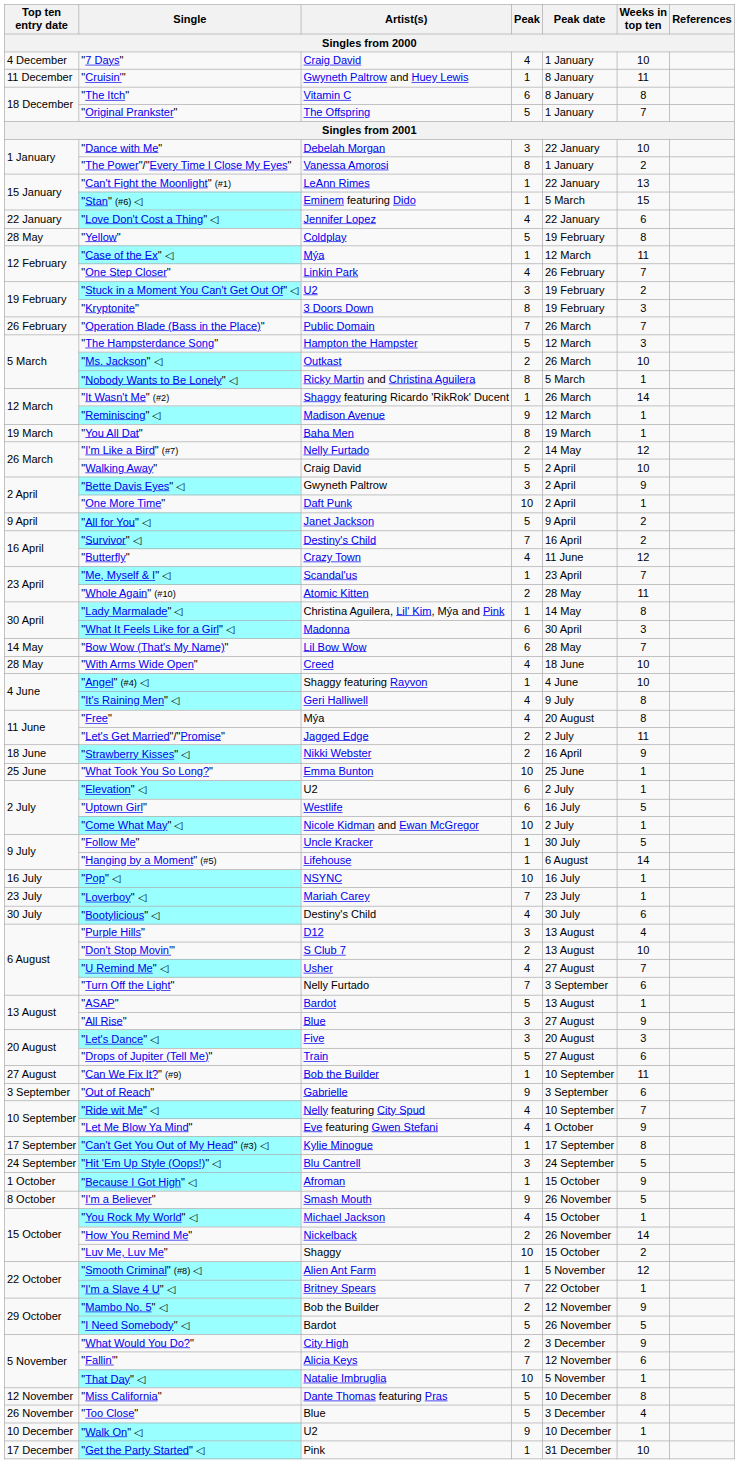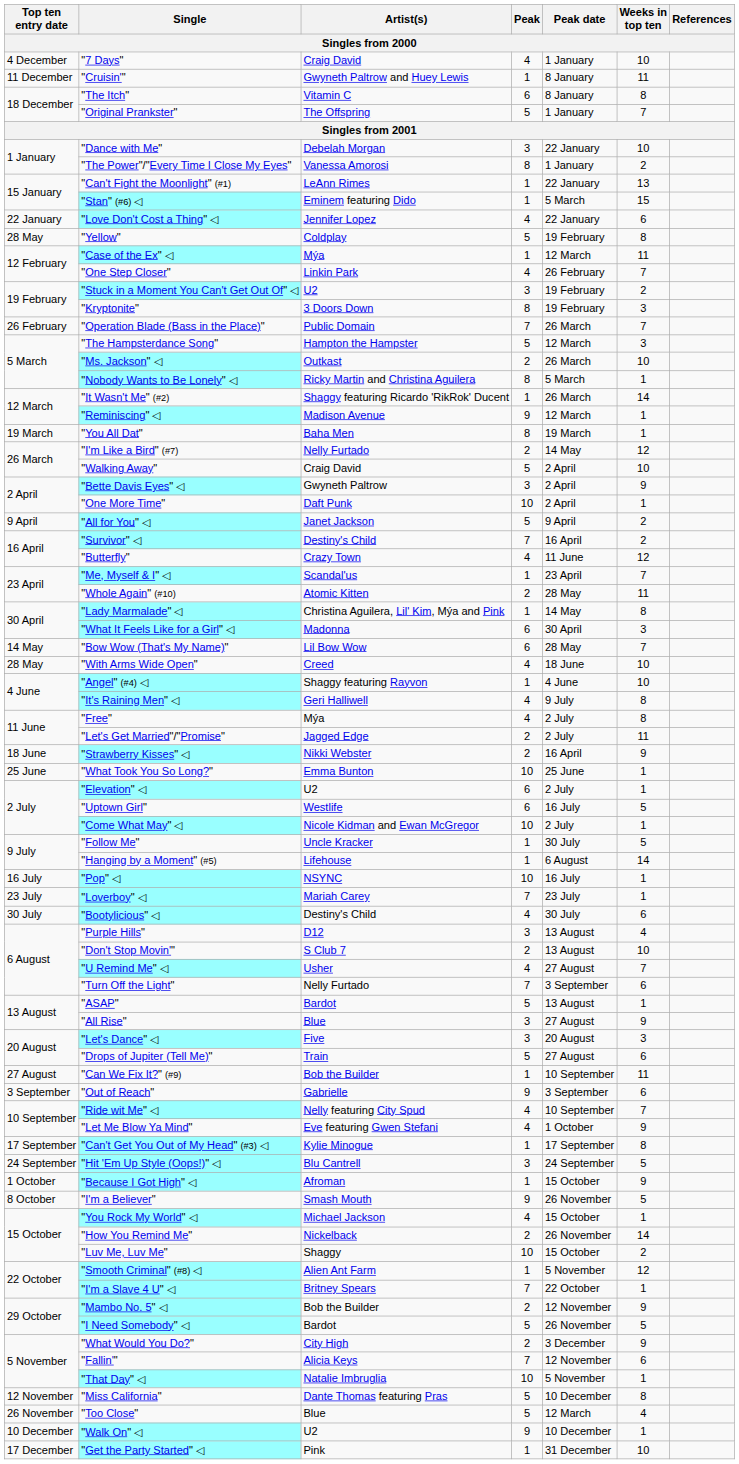"Free" | Peak date: 20 August -> 2 July
"Too Close" | Peak date: 3 December -> 12 March
